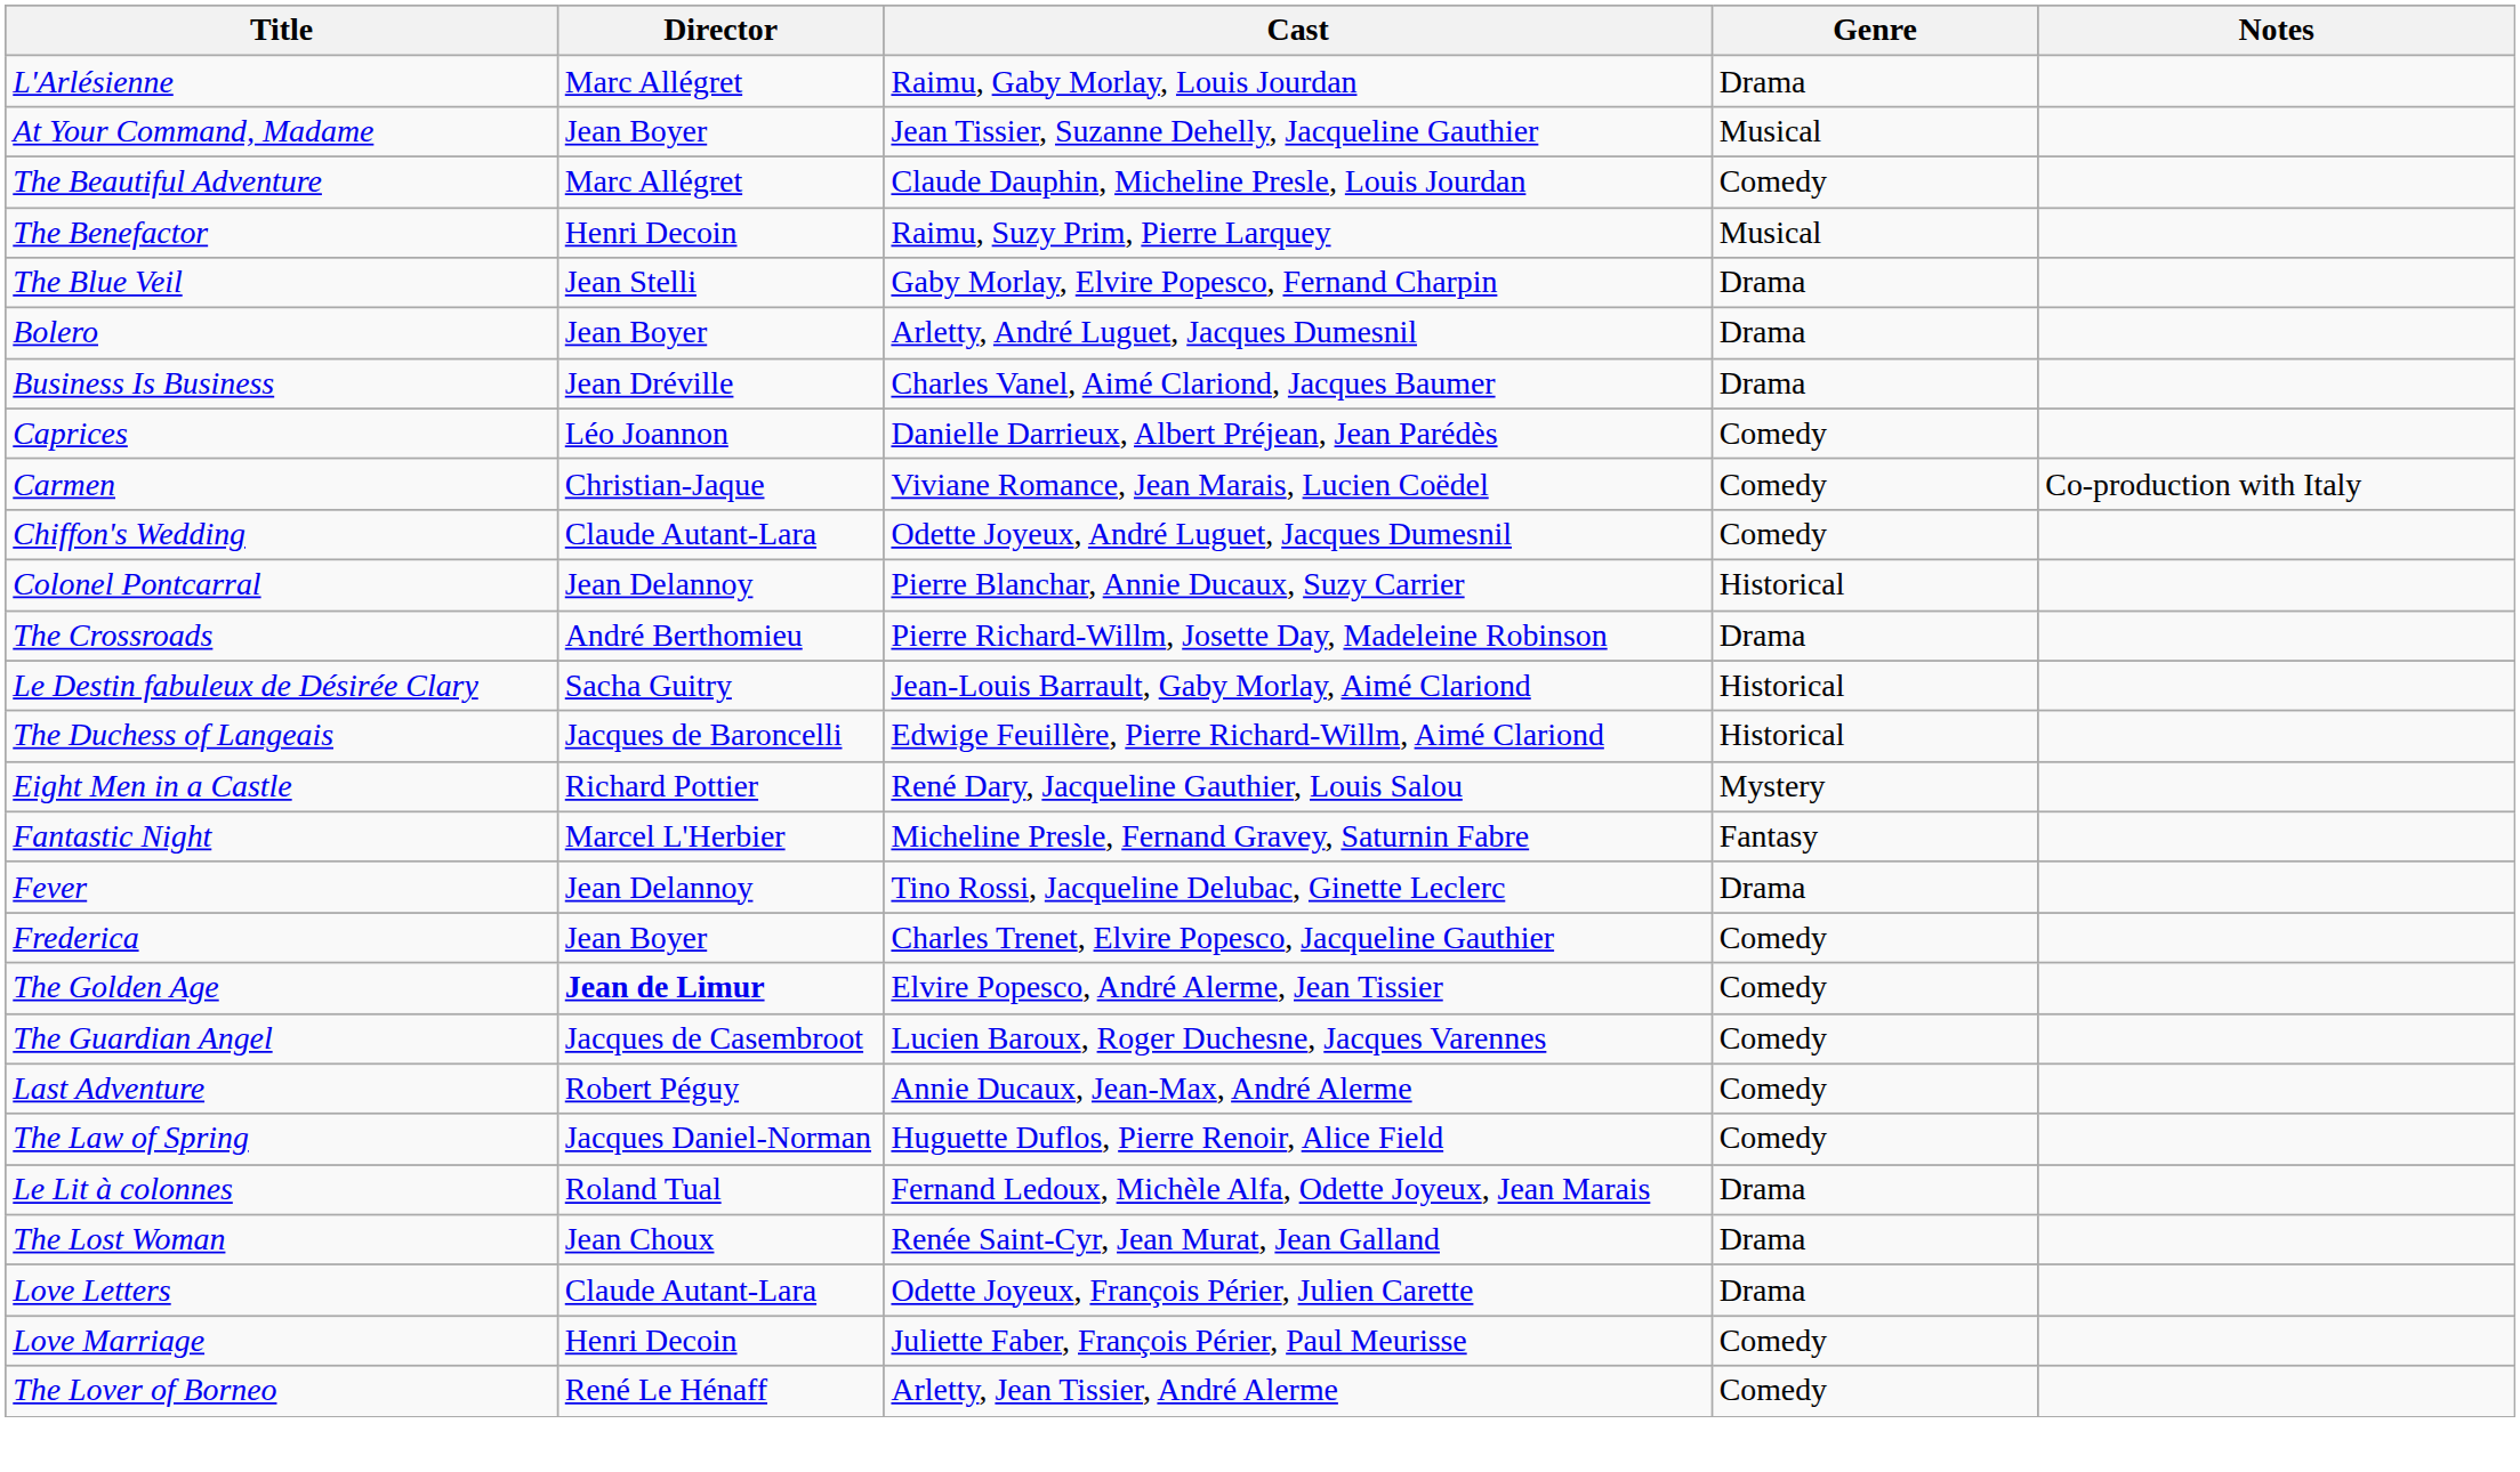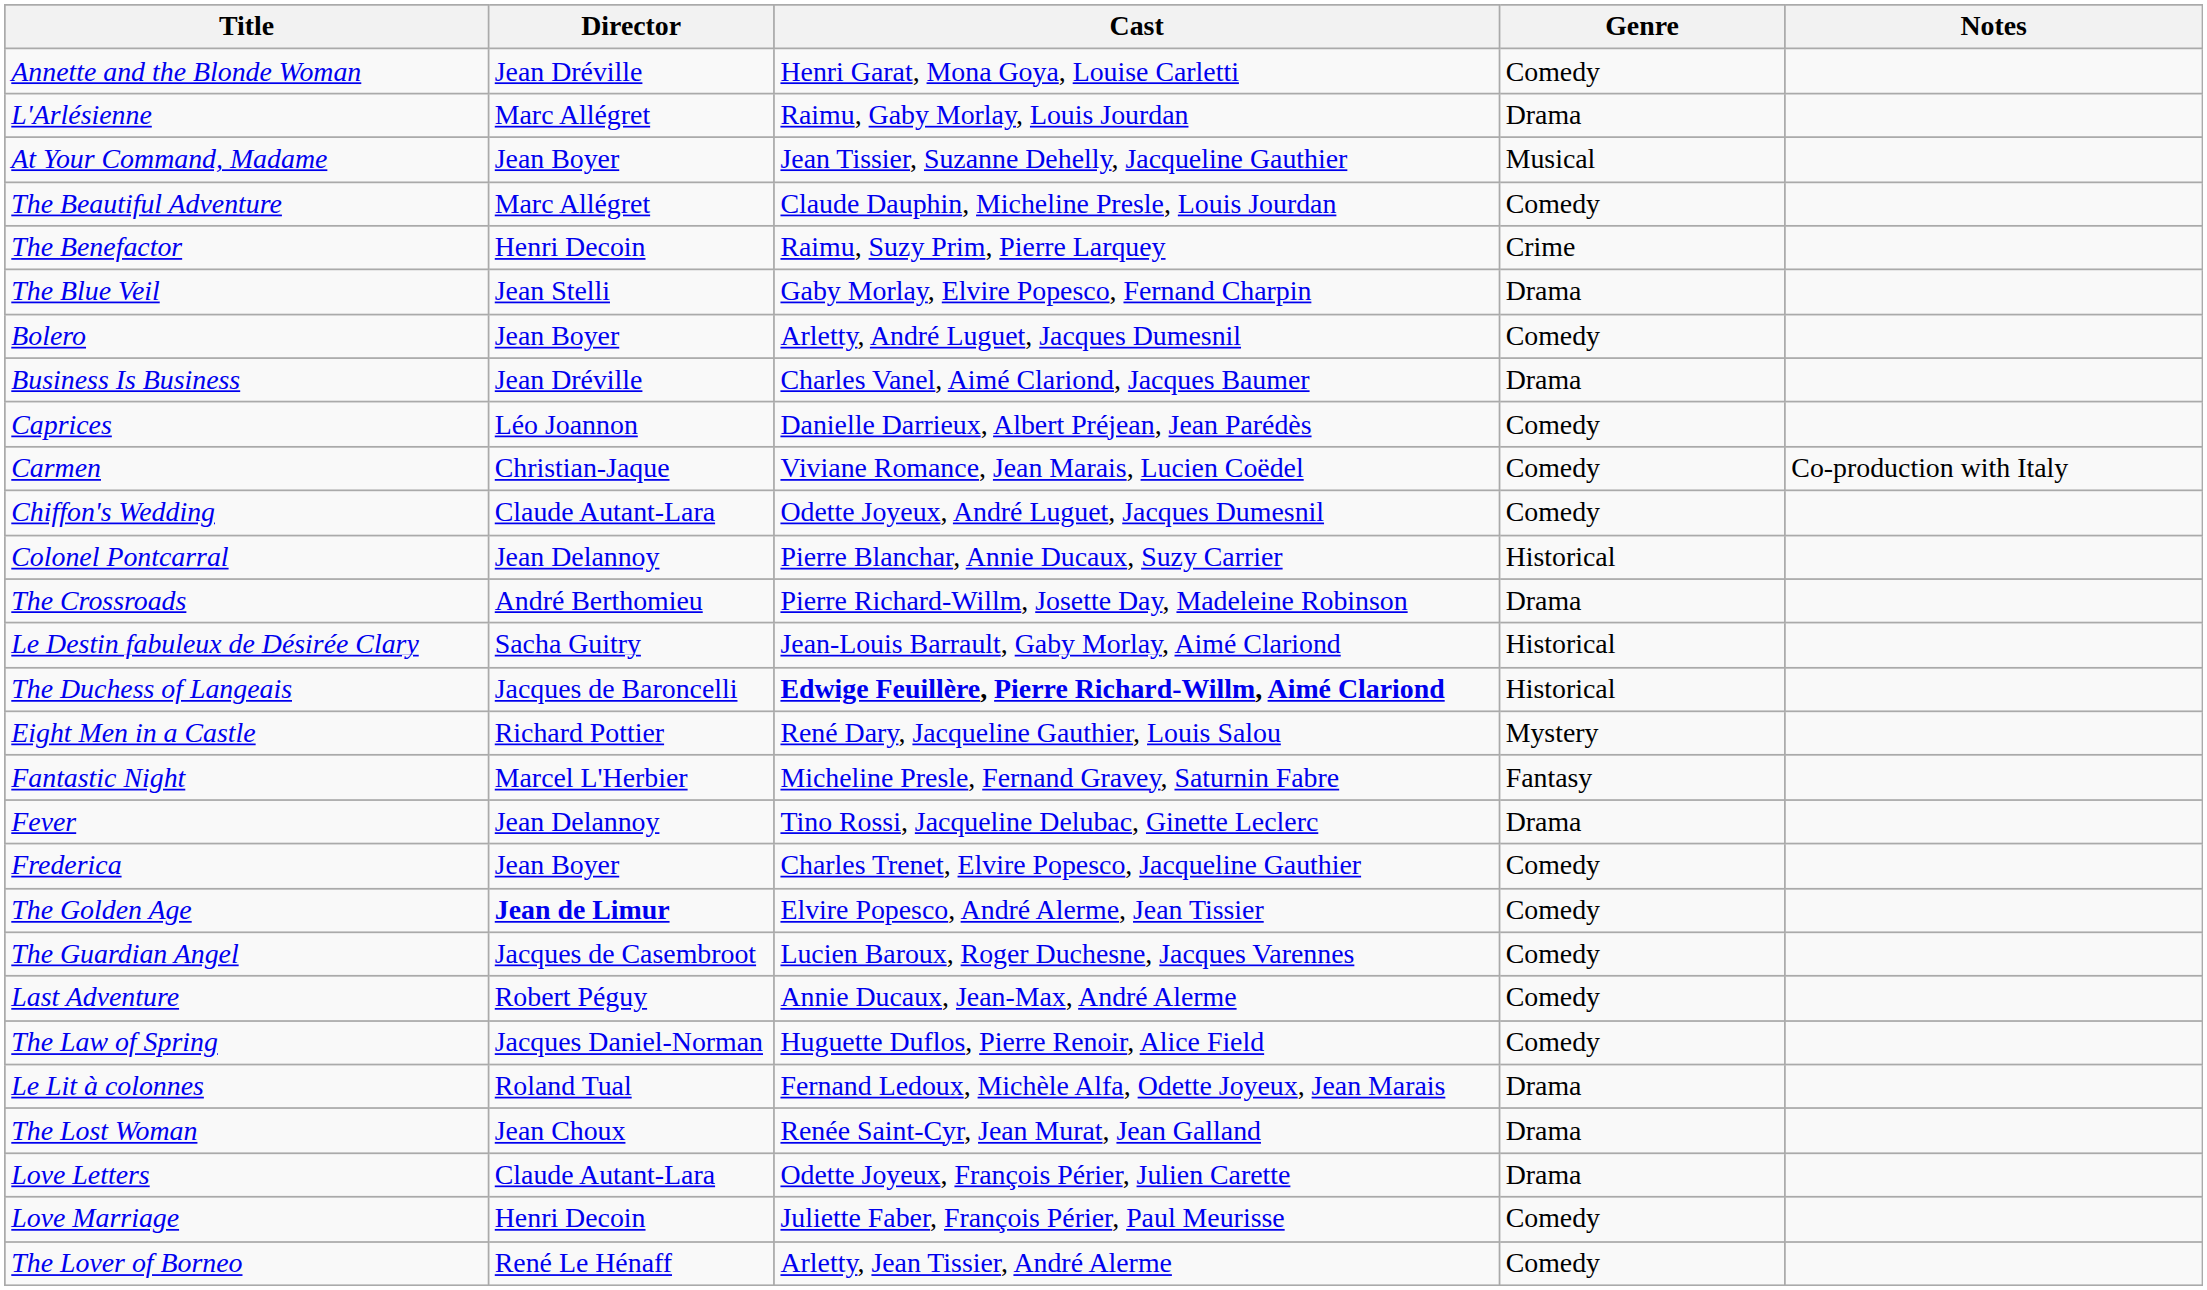+ row: Annette and the Blonde Woman | Jean Dréville | Henri Garat, Mona Goya, Louise Carletti | Comedy
The Benefactor | Genre: Musical -> Crime
Bolero | Genre: Drama -> Comedy
The Duchess of Langeais | Cast: normal -> bold
